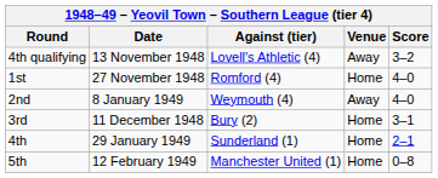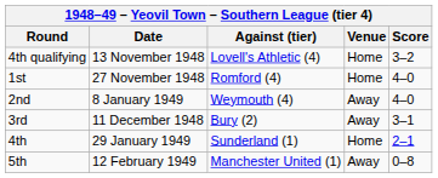4th qualifying | Venue: Away -> Home
3rd | Venue: Home -> Away
5th | Venue: Home -> Away
